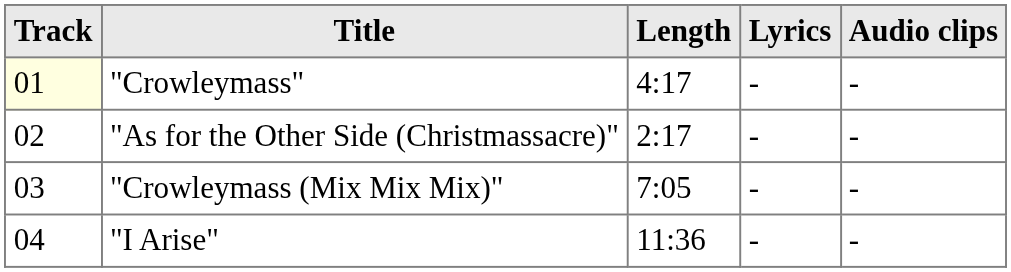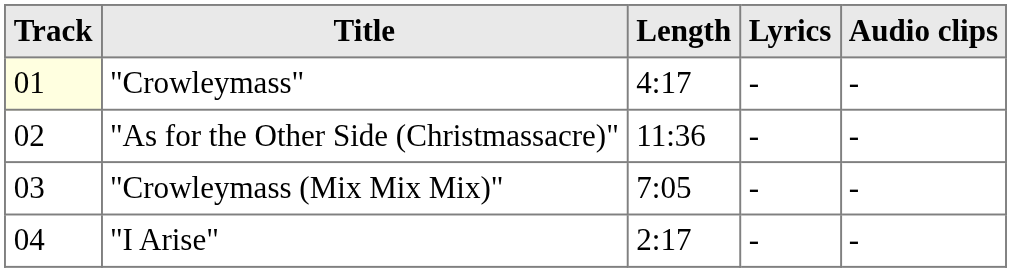"As for the Other Side (Christmassacre)" | Length: 2:17 -> 11:36
"I Arise" | Length: 11:36 -> 2:17
